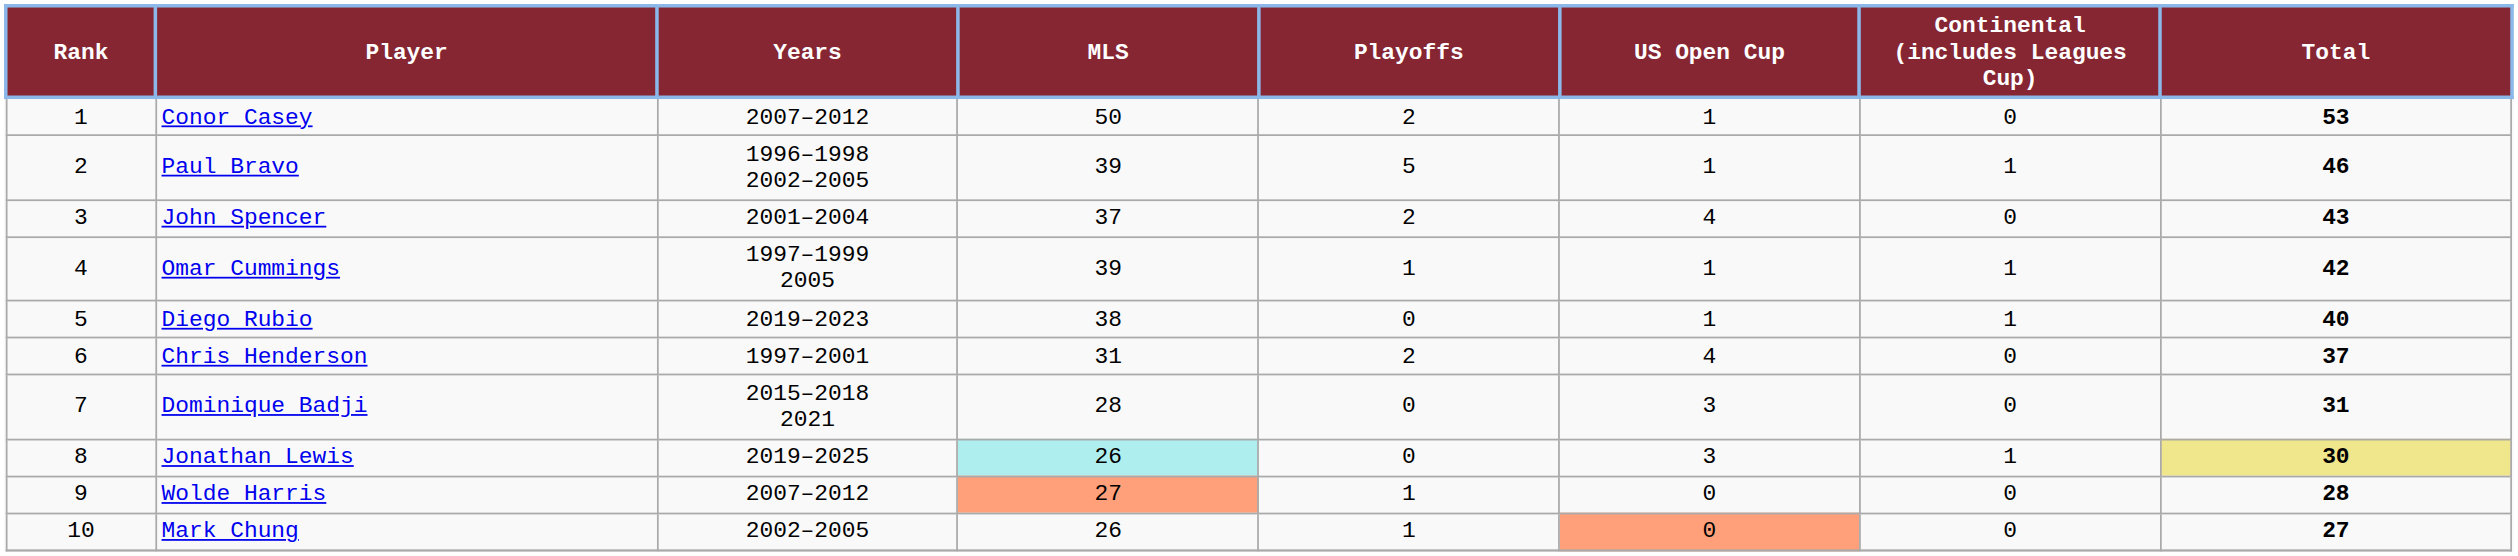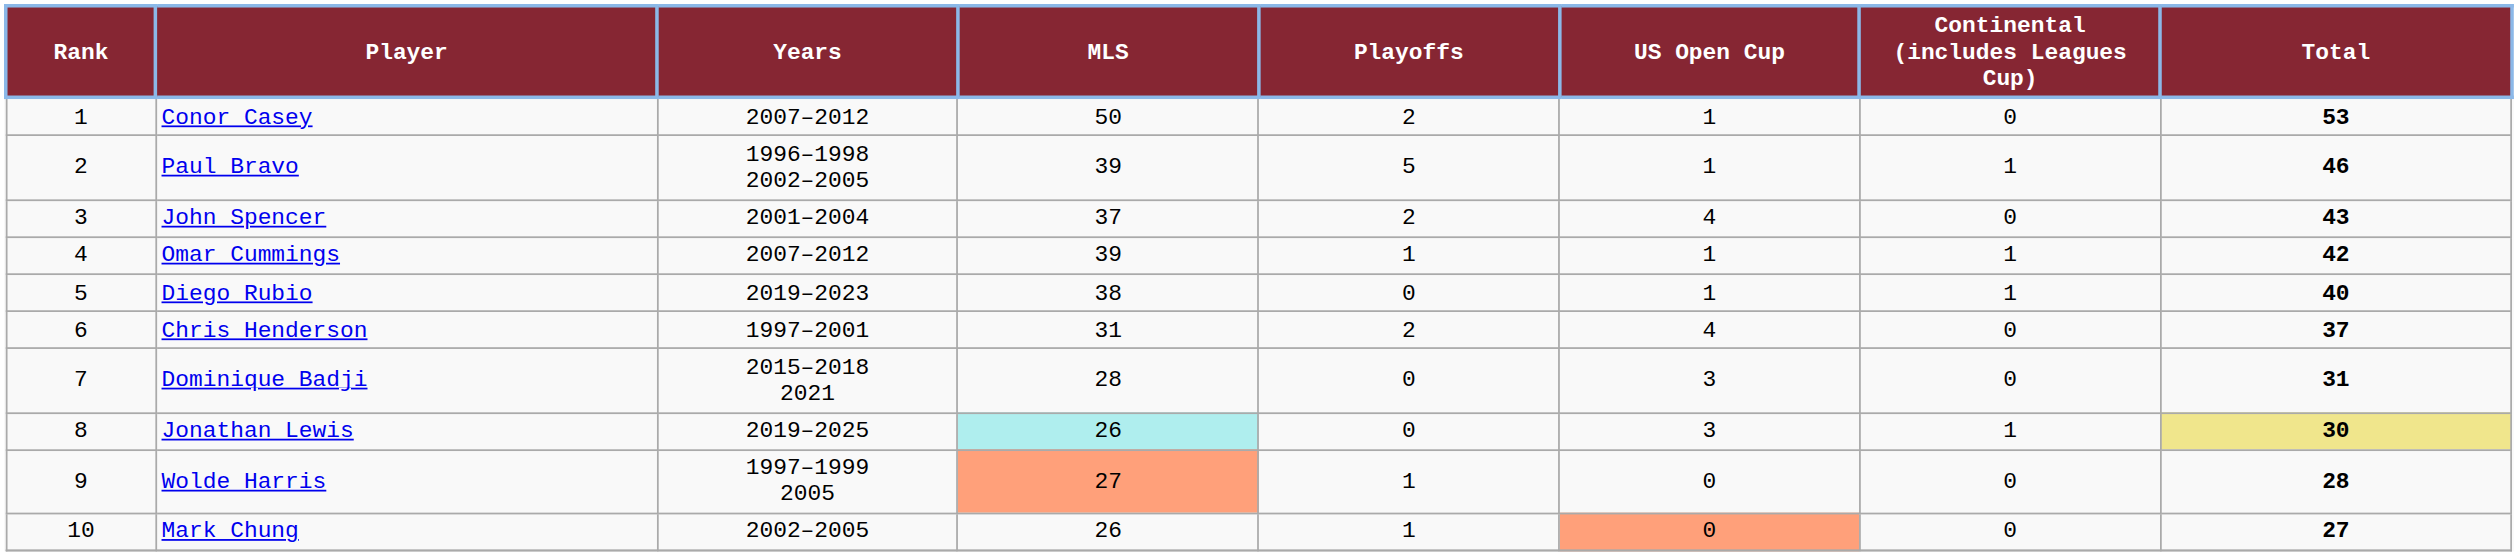Omar Cummings | Years: 1997–1999 2005 -> 2007–2012
Wolde Harris | Years: 2007–2012 -> 1997–1999 2005
